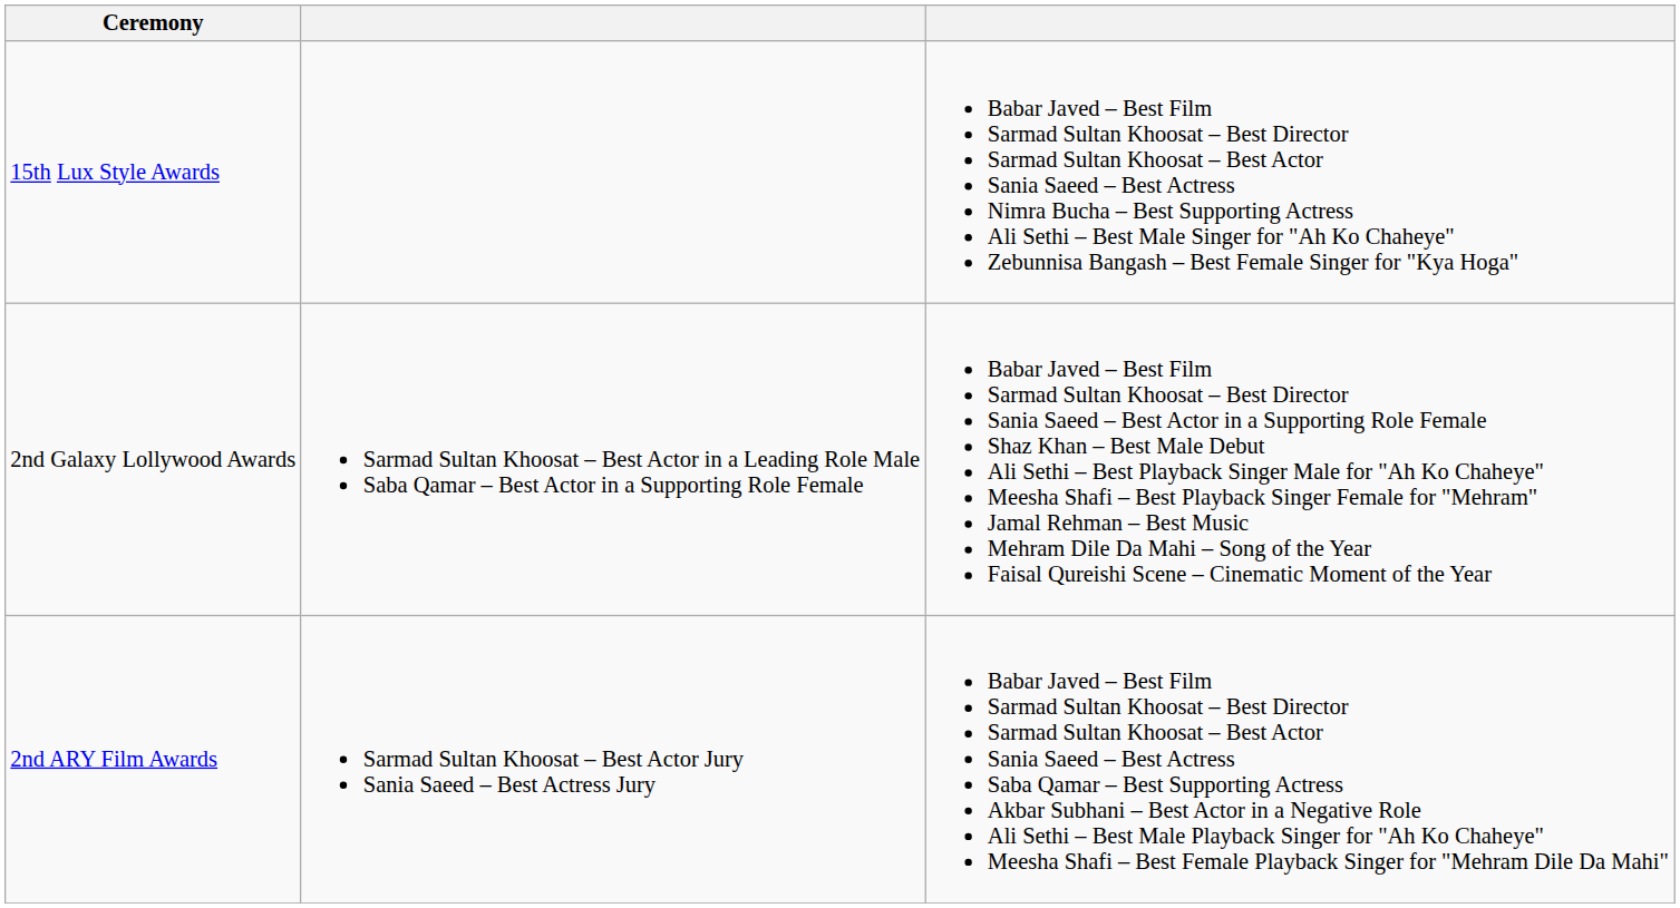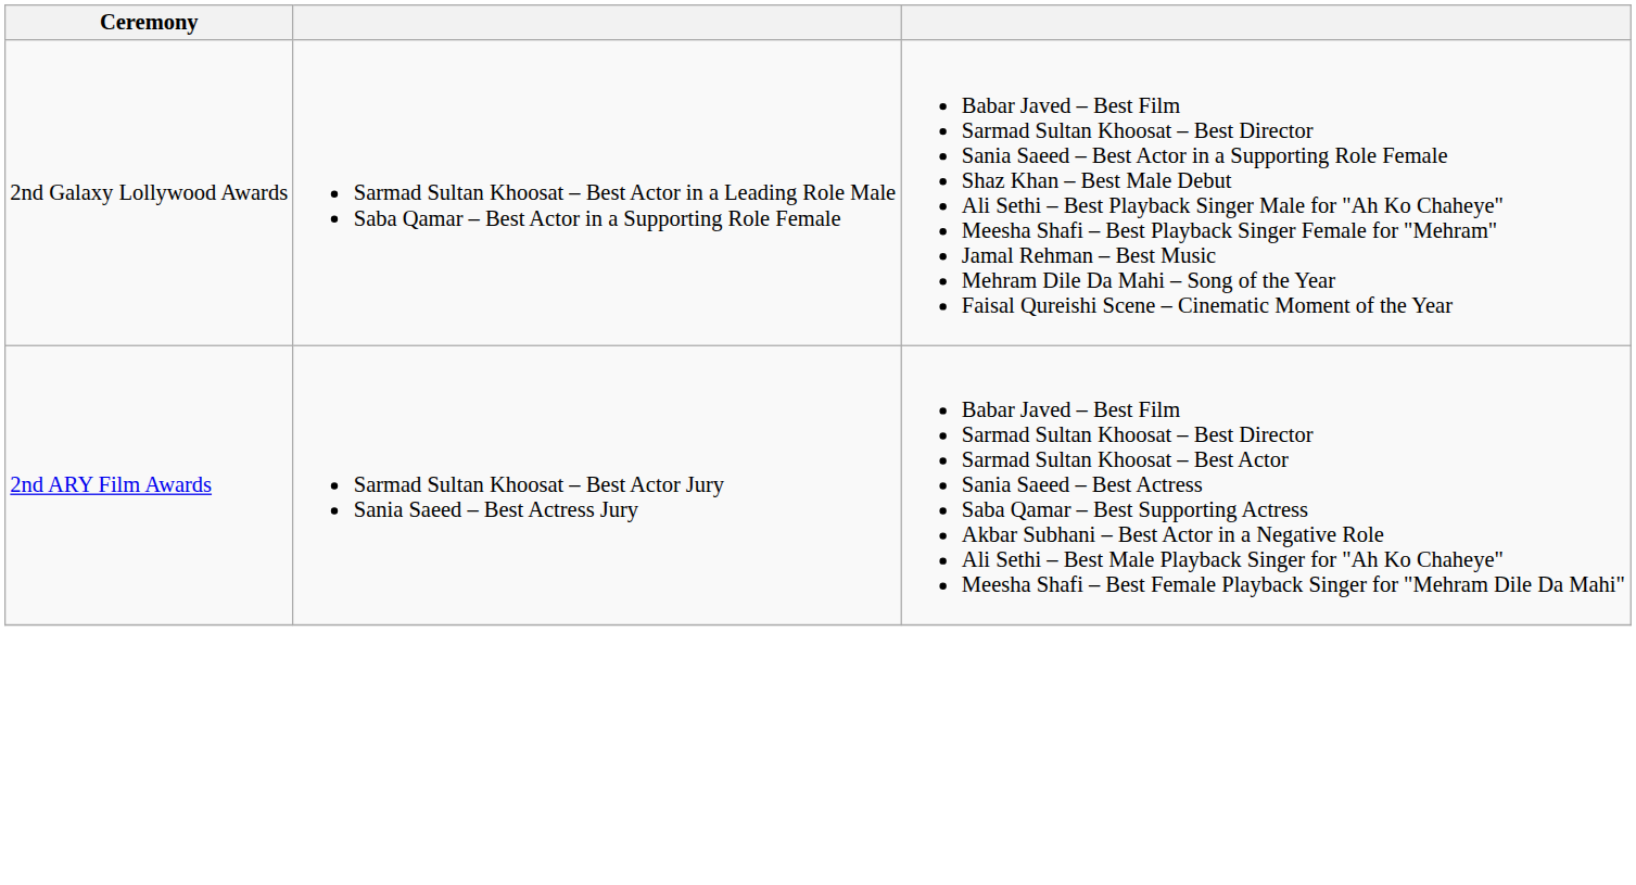- row: 15th Lux Style Awards | Babar Javed – Best Film Sarmad Sultan Khoosat – Best Director Sarmad Sultan Khoosat – Best Actor Sania Saeed – Best Actress Nimra Bucha – Best Supporting Actress Ali Sethi – Best Male Singer for "Ah Ko Chaheye" Zebunnisa Bangash – Best Female Singer for "Kya Hoga"
